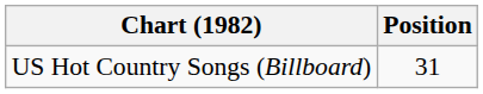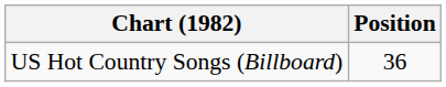US Hot Country Songs (Billboard) | Position: 31 -> 36
